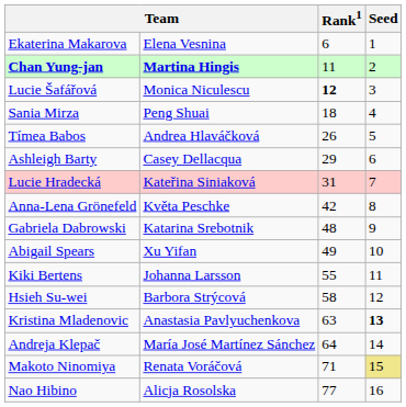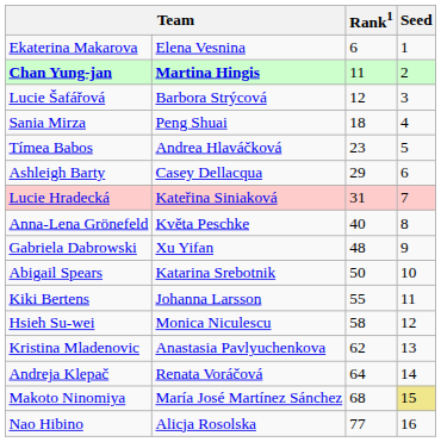Lucie Šafářová | column 2: Monica Niculescu -> Barbora Strýcová
Lucie Šafářová | Rank1: bold -> normal
Tímea Babos | Rank1: 26 -> 23
Anna-Lena Grönefeld | Rank1: 42 -> 40
Gabriela Dabrowski | column 2: Katarina Srebotnik -> Xu Yifan
Abigail Spears | column 2: Xu Yifan -> Katarina Srebotnik
Abigail Spears | Rank1: 49 -> 50
Hsieh Su-wei | column 2: Barbora Strýcová -> Monica Niculescu
Kristina Mladenovic | Rank1: 63 -> 62
Kristina Mladenovic | Seed: bold -> normal
Andreja Klepač | column 2: María José Martínez Sánchez -> Renata Voráčová
Makoto Ninomiya | column 2: Renata Voráčová -> María José Martínez Sánchez
Makoto Ninomiya | Rank1: 71 -> 68
